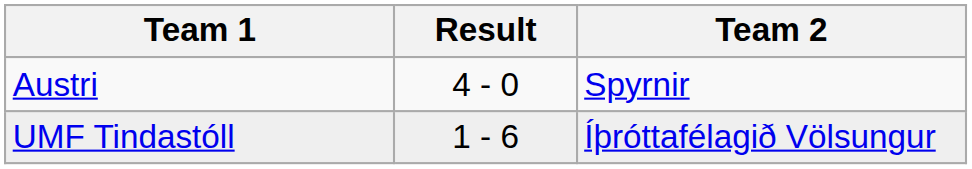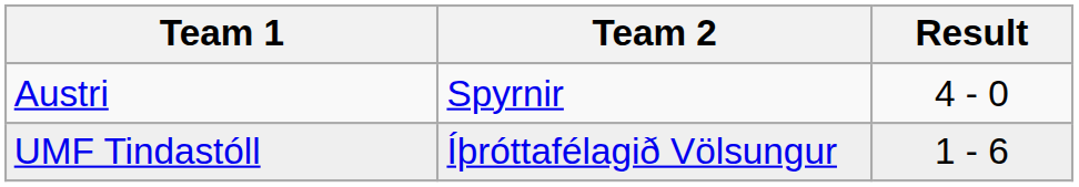columns swapped: Team 2 <-> Result
